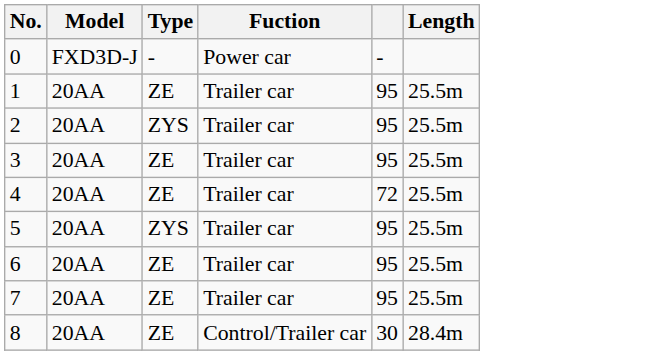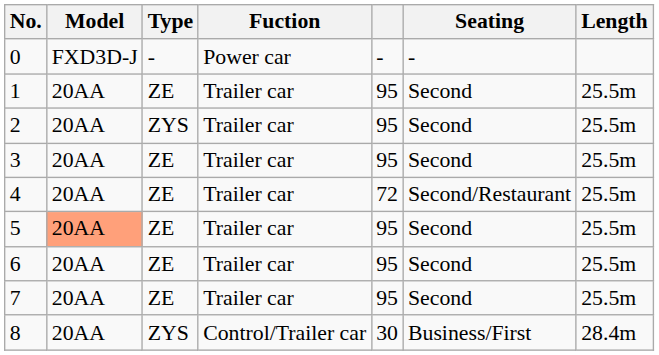+ column: Seating | - | Second | Second | Second | Second/Restaurant | Second | Second | Second | Business/First
5 | Model: no background -> lightsalmon background
5 | Type: ZYS -> ZE
8 | Type: ZE -> ZYS
